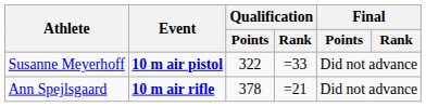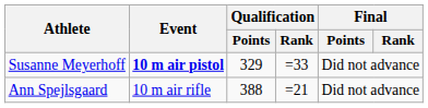Susanne Meyerhoff | Qualification / Points: 322 -> 329
Ann Spejlsgaard | Event: bold -> normal
Ann Spejlsgaard | Qualification / Points: 378 -> 388
